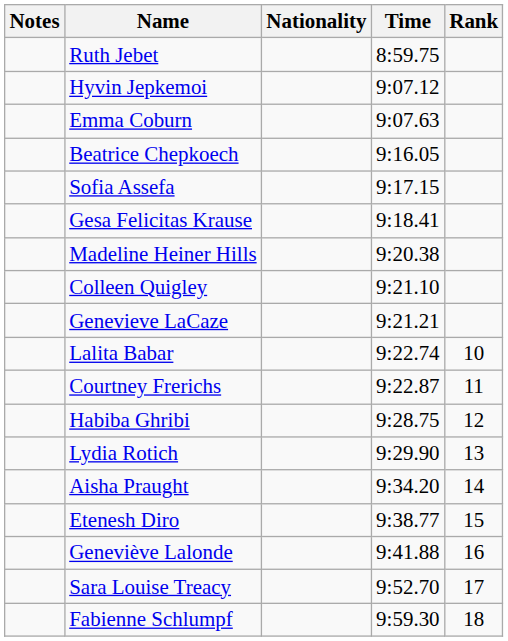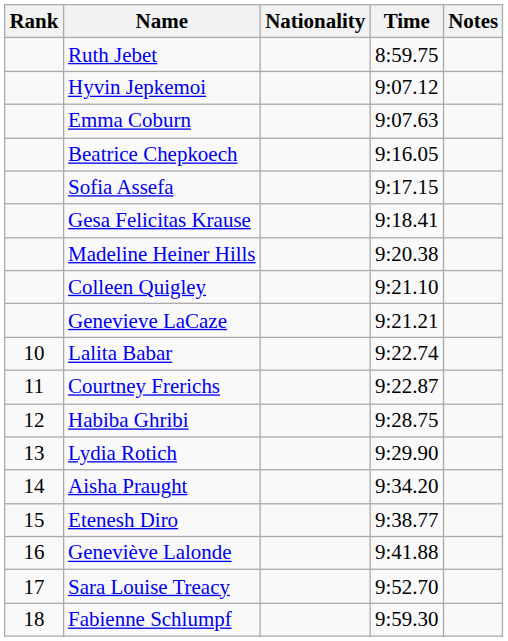columns swapped: Rank <-> Notes
